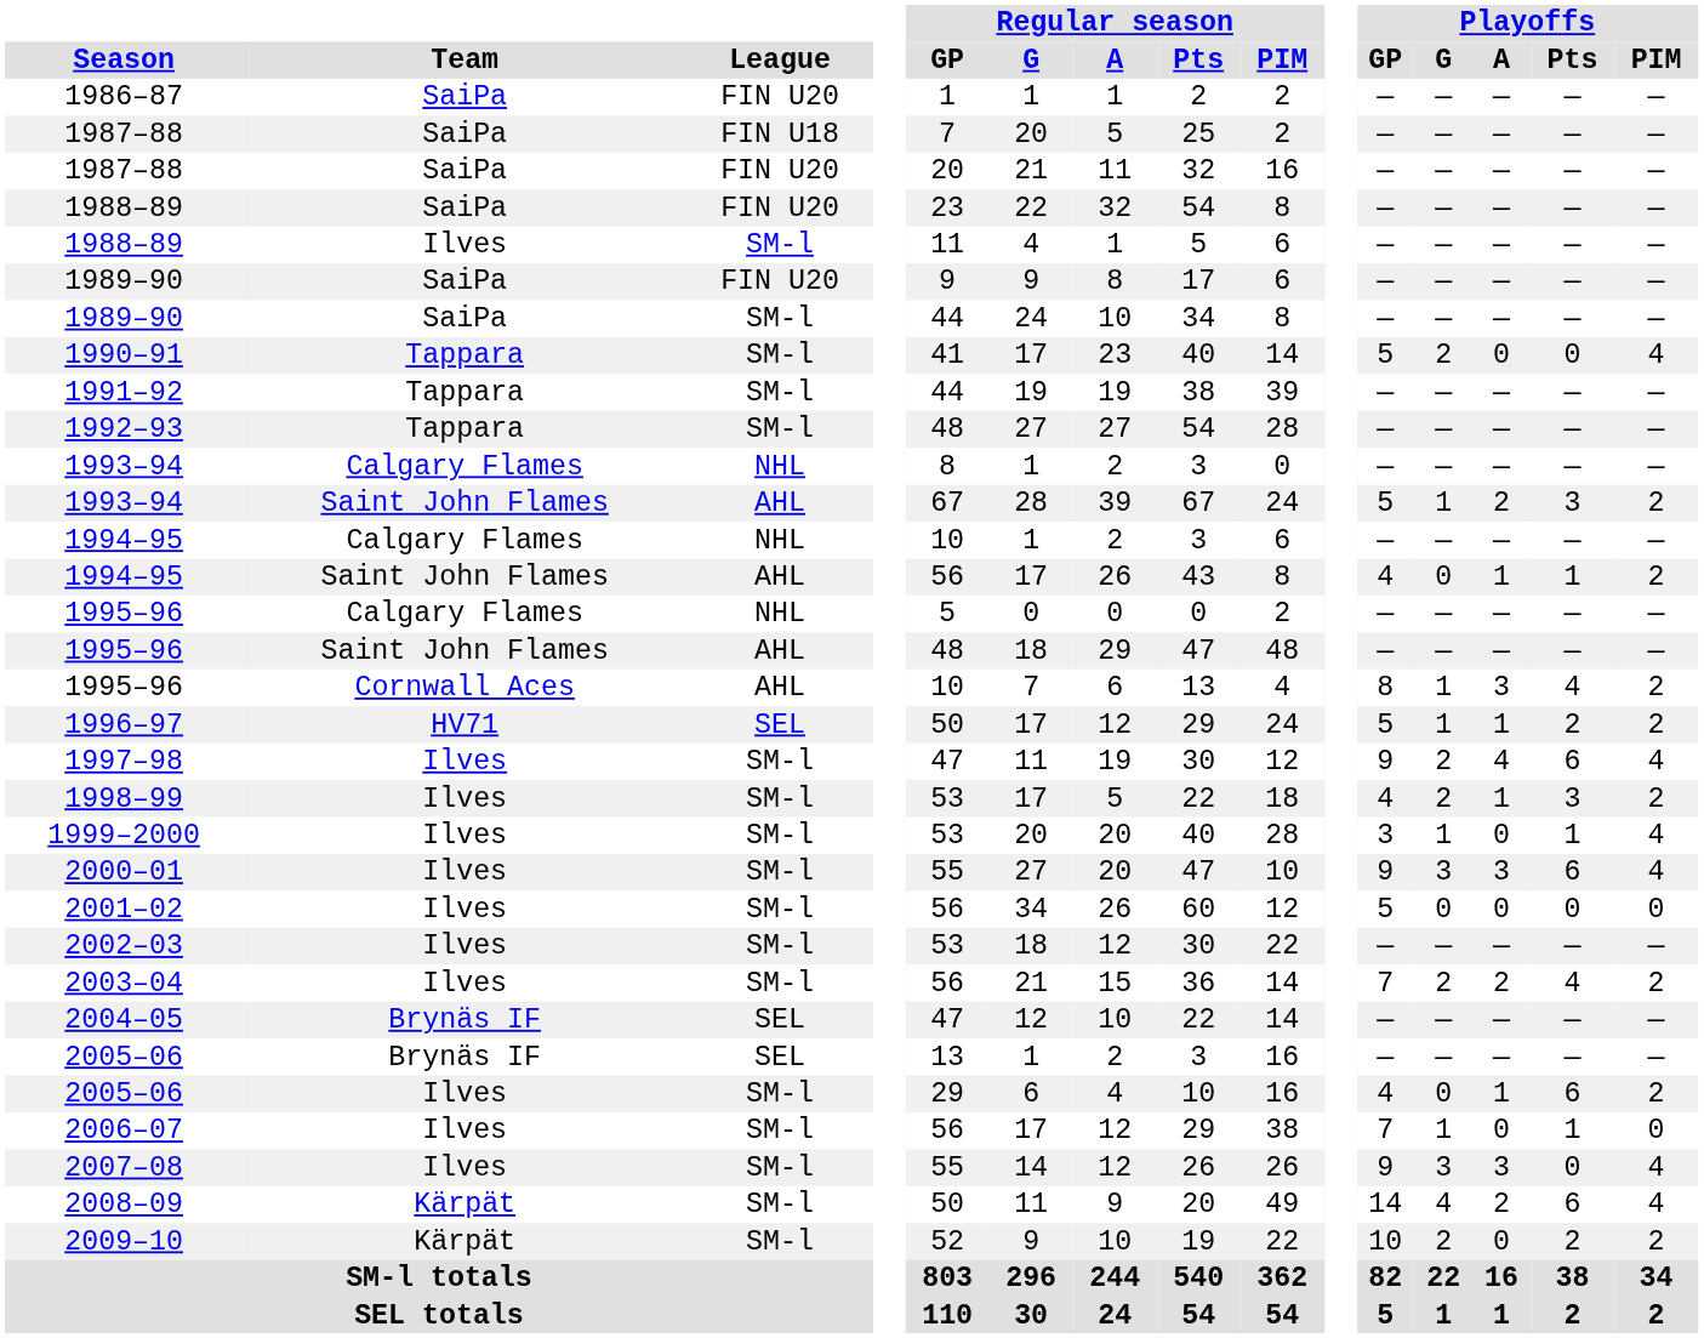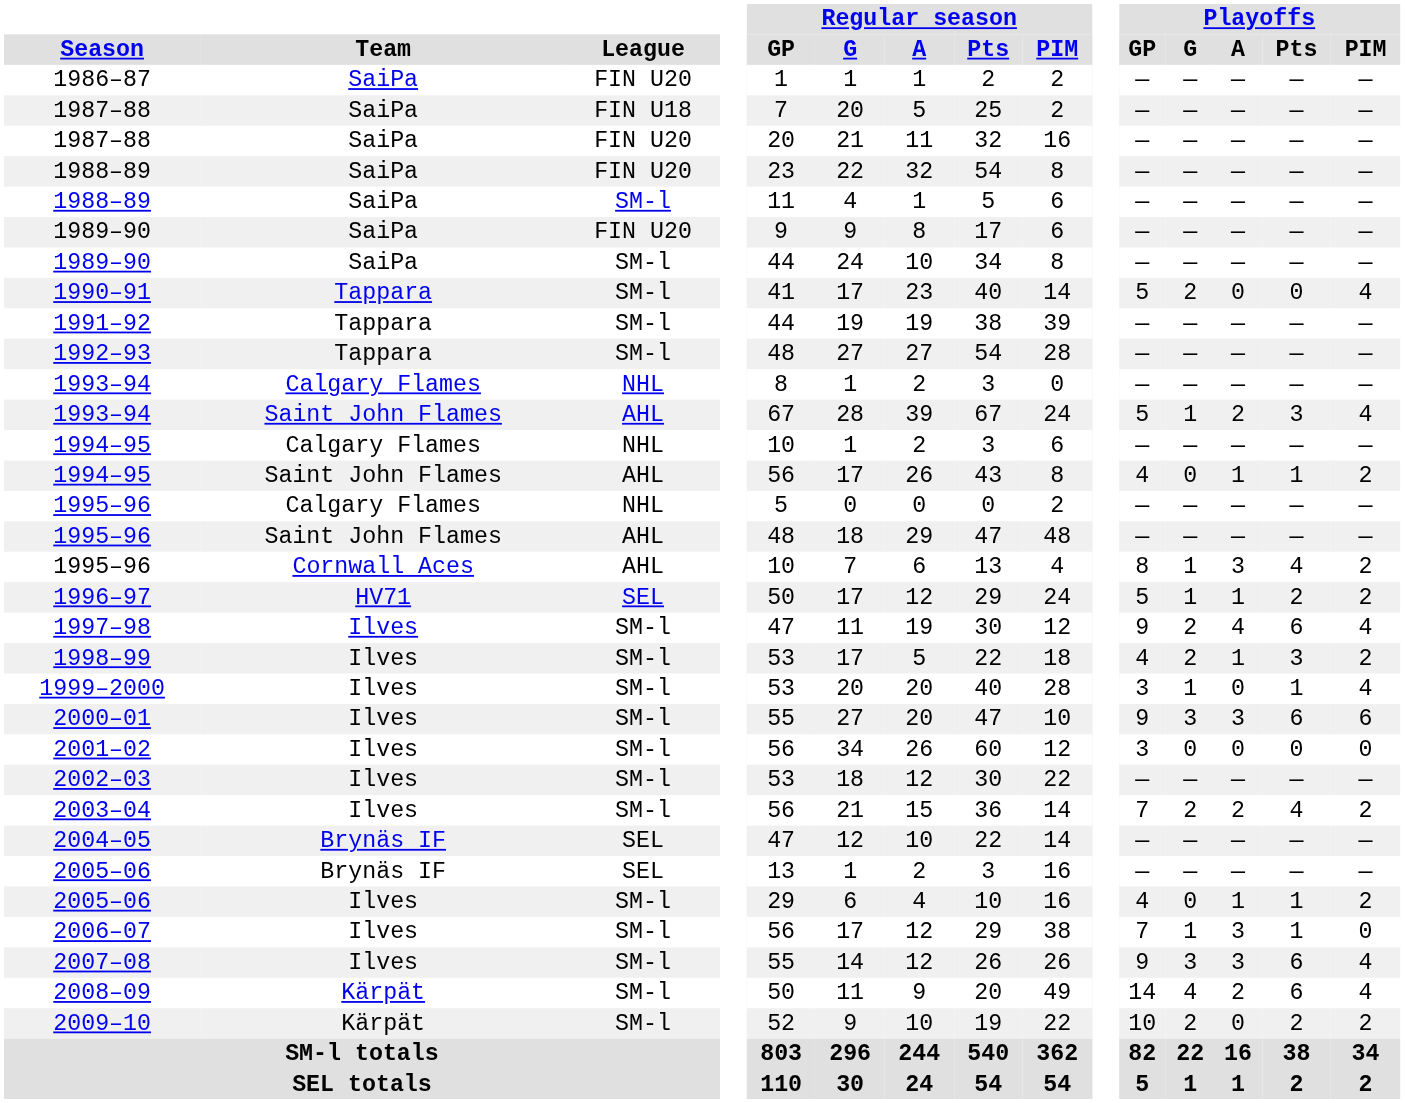1988–89 / SM-l | Team: Ilves -> SaiPa
1993–94 / AHL | Playoffs / PIM: 2 -> 4
2000–01 | Playoffs / PIM: 4 -> 6
2001–02 | Playoffs / GP: 5 -> 3
2005–06 / SM-l | Playoffs / Pts: 6 -> 1
2006–07 | Playoffs / A: 0 -> 3
2007–08 | Playoffs / Pts: 0 -> 6
